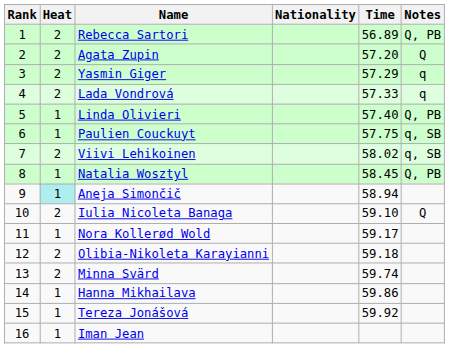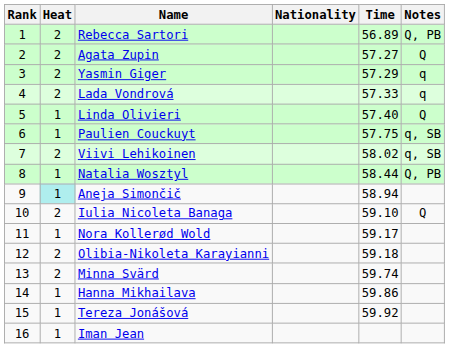Agata Zupin | Time: 57.20 -> 57.27
Linda Olivieri | Notes: Q, PB -> Q
Natalia Wosztyl | Time: 58.45 -> 58.44
